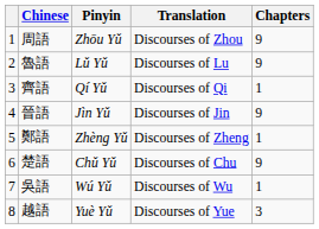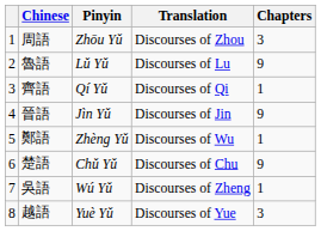周語 | Chapters: 9 -> 3
鄭語 | Translation: Discourses of Zheng -> Discourses of Wu
吳語 | Translation: Discourses of Wu -> Discourses of Zheng
